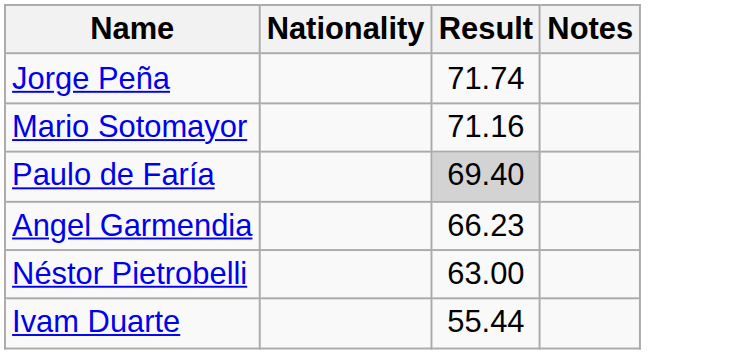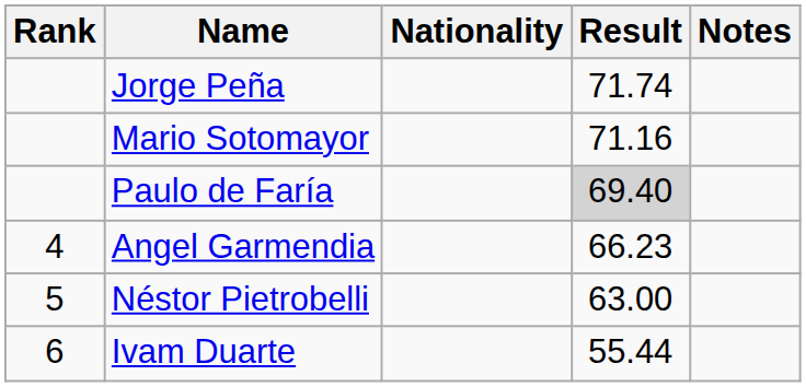+ column: Rank | 4 | 5 | 6
